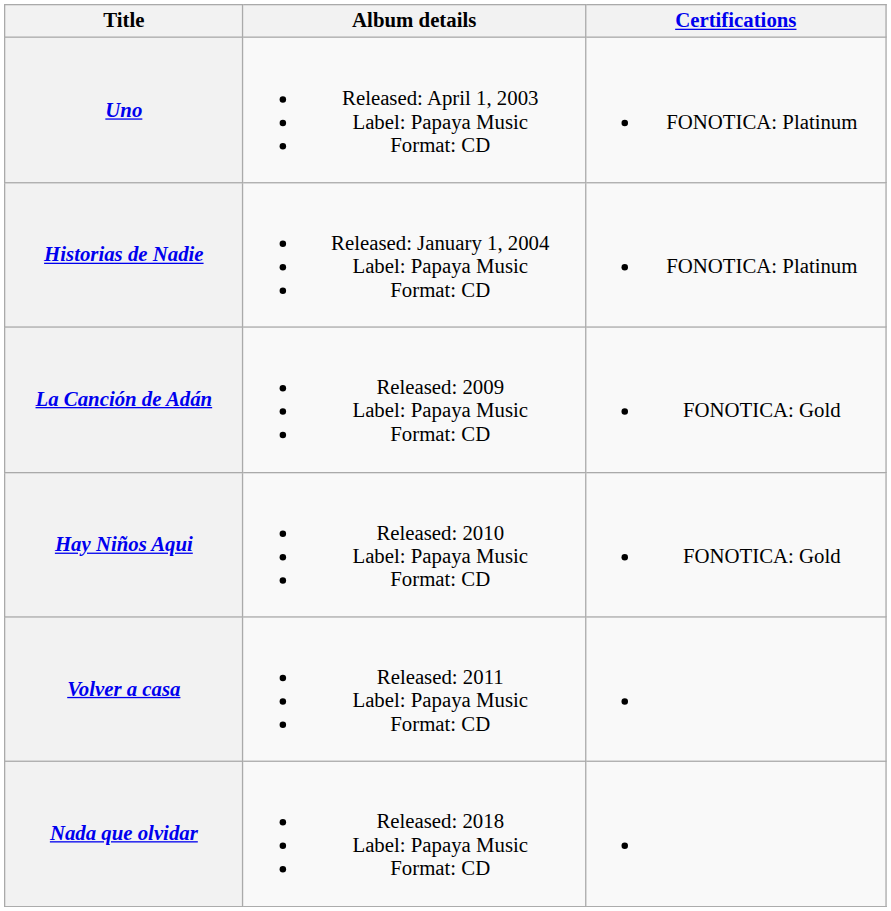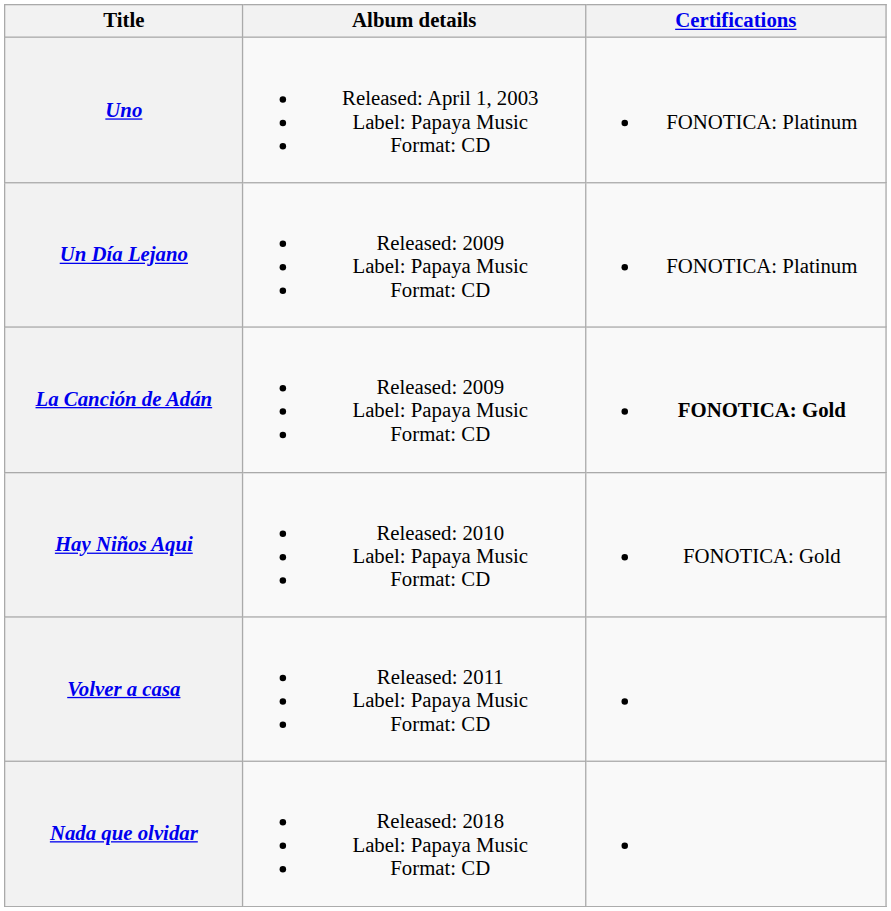- row: Historias de Nadie | Released: January 1, 2004 Label: Papaya Music Format: CD | FONOTICA: Platinum
+ row: Un Día Lejano | Released: 2009 Label: Papaya Music Format: CD | FONOTICA: Platinum
La Canción de Adán | Certifications: normal -> bold
